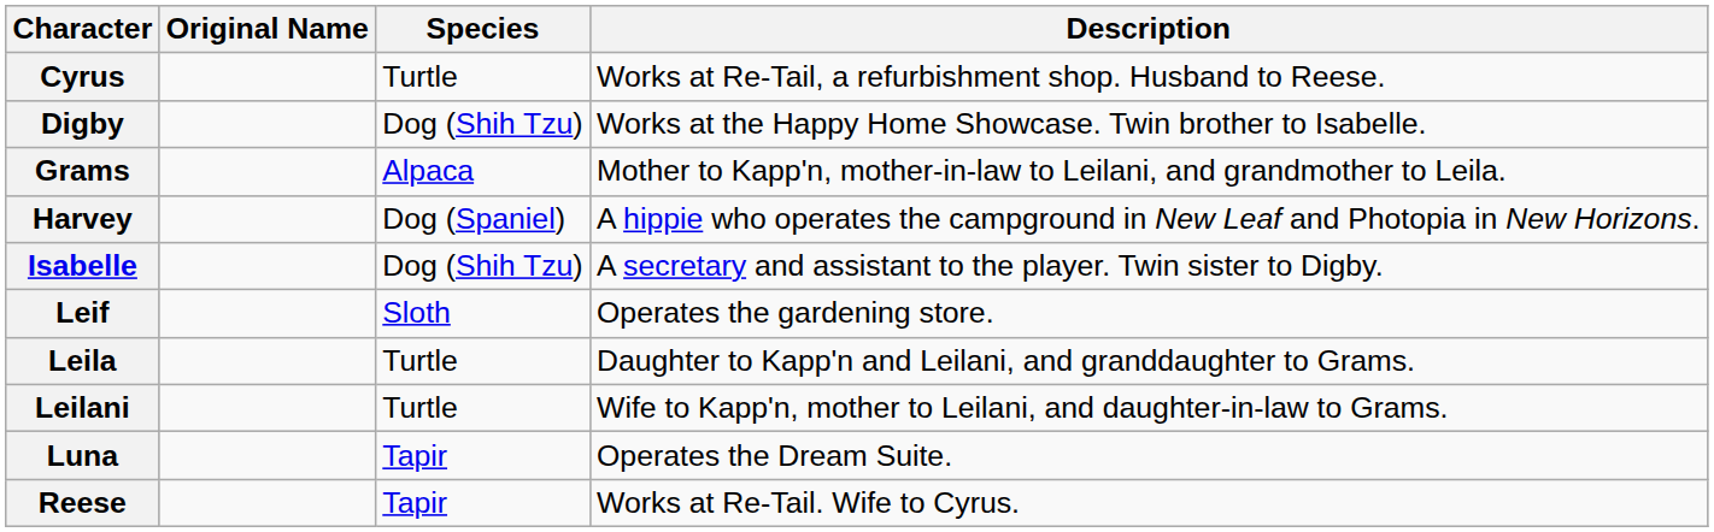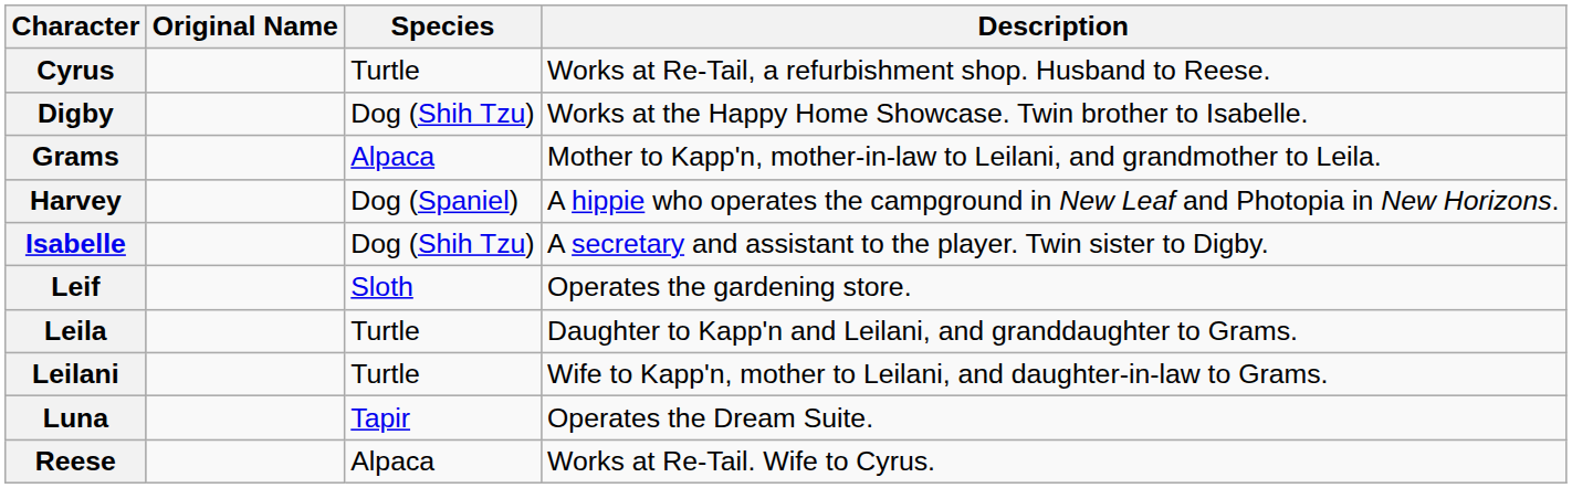Reese | Species: Tapir -> Alpaca
